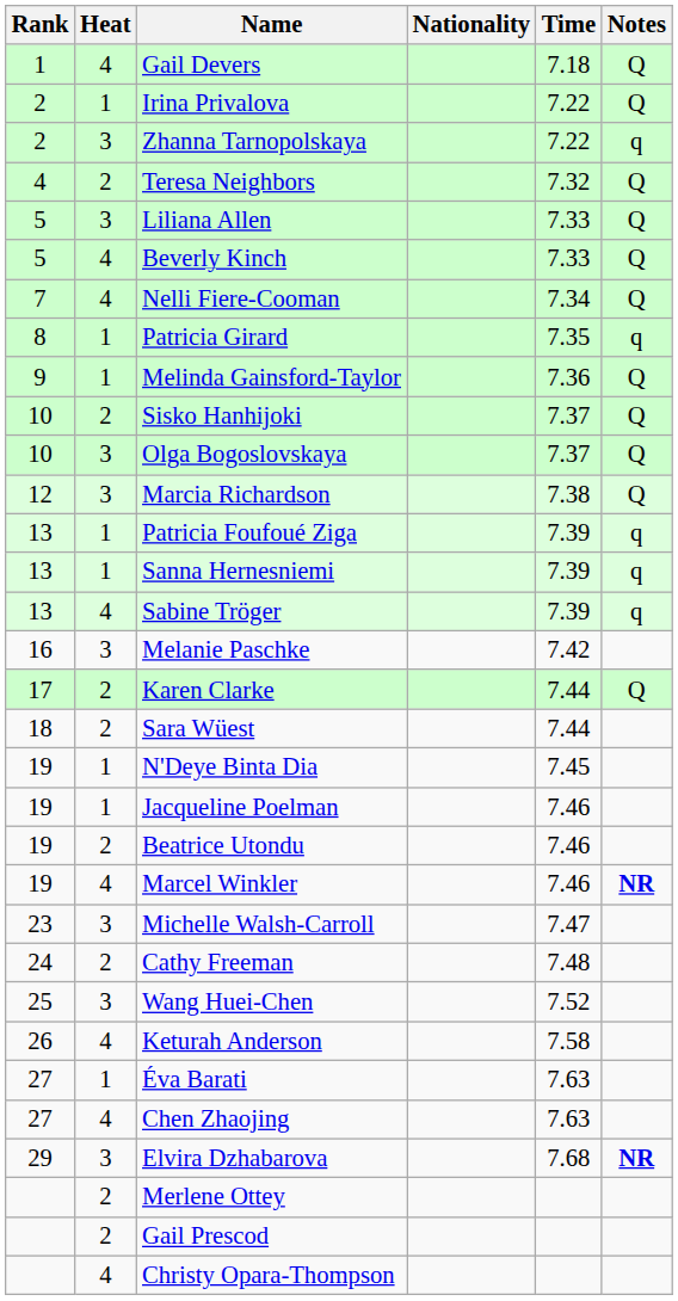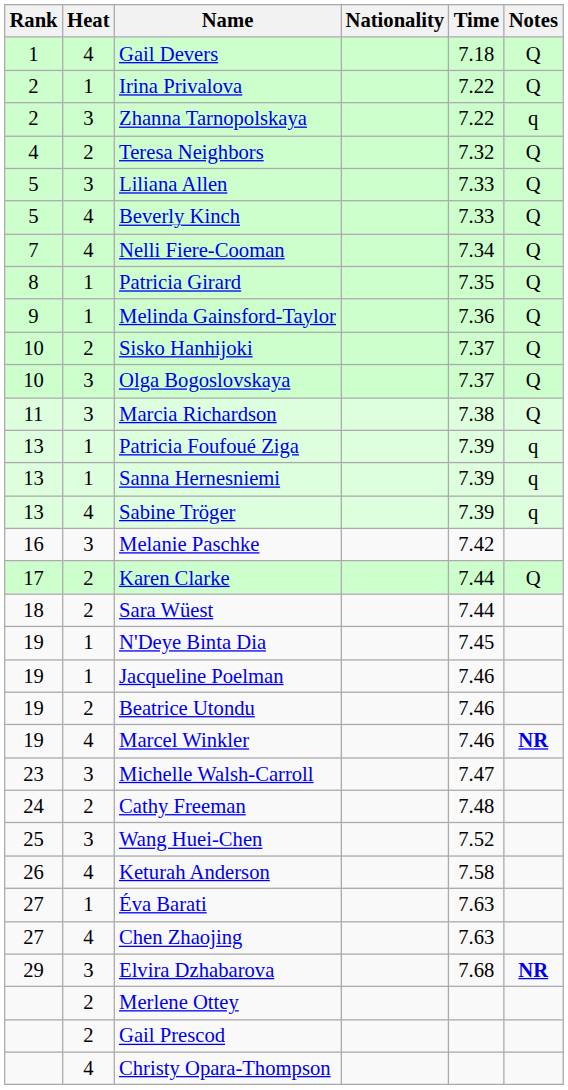Patricia Girard | Notes: q -> Q
Marcia Richardson | Rank: 12 -> 11
